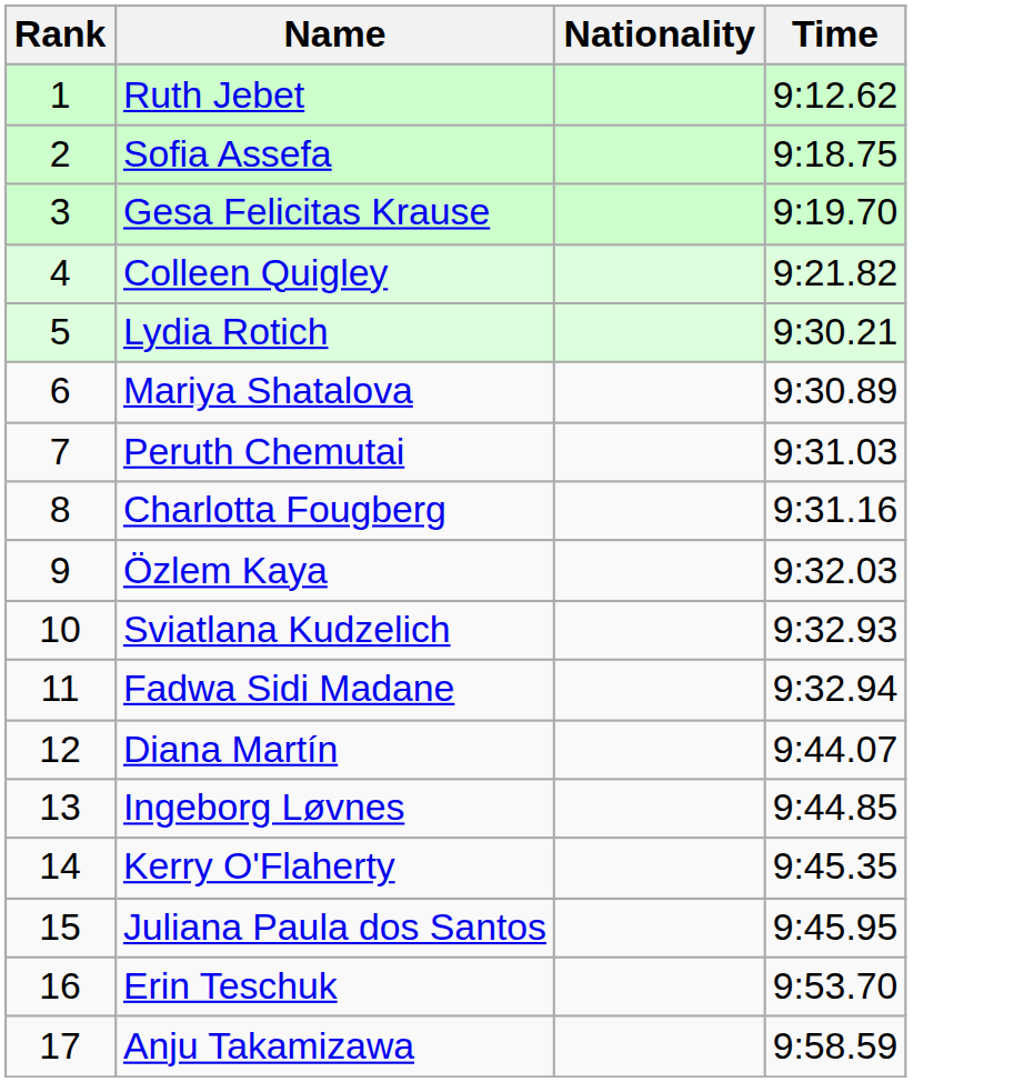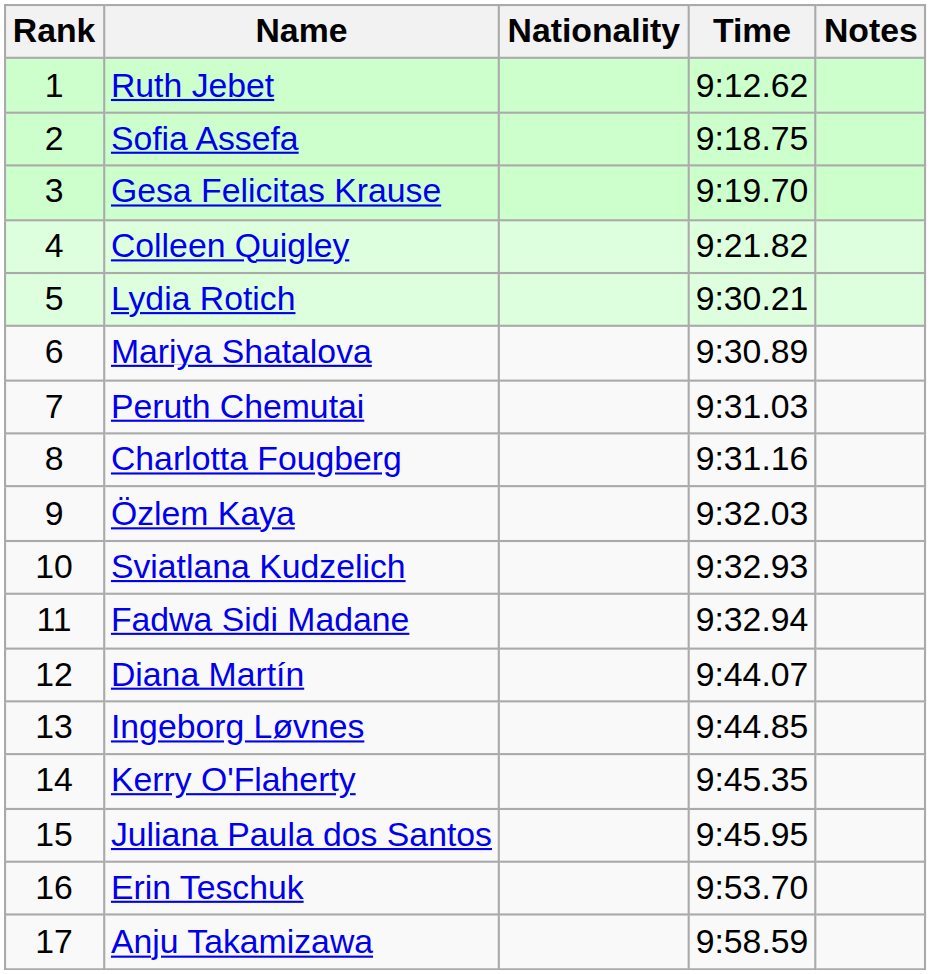+ column: Notes
